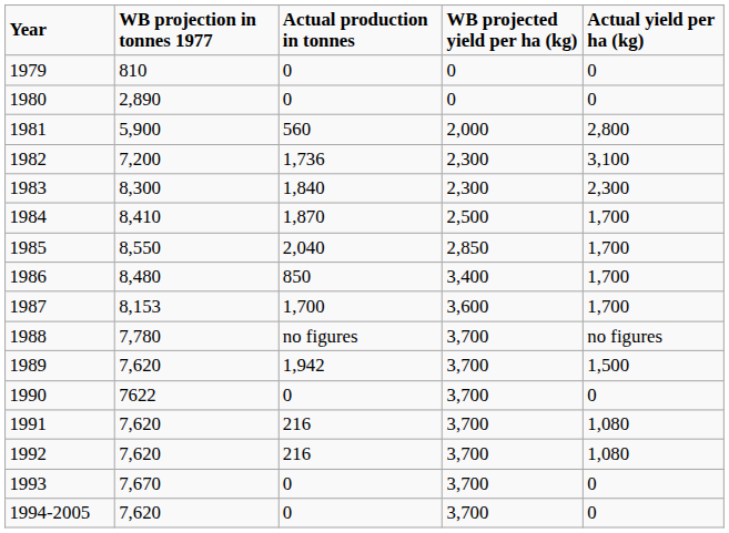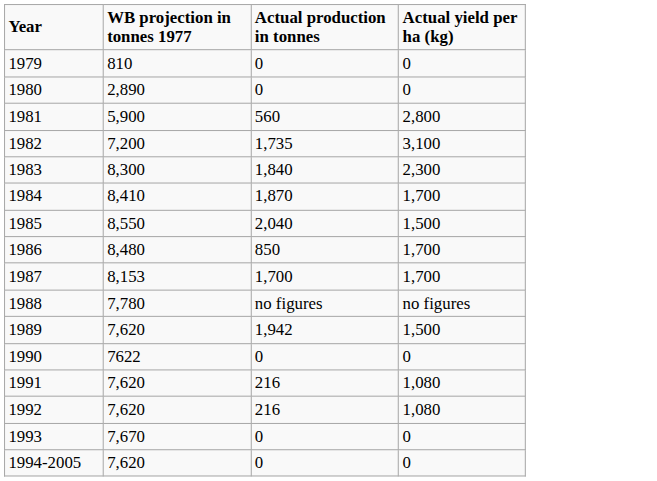- column: WB projected yield per ha (kg) | 0 | 0 | 2,000 | 2,300 | 2,300 | 2,500 | 2,850 | 3,400 | 3,600 | 3,700 | 3,700 | 3,700 | 3,700 | 3,700 | 3,700 | 3,700
1982 | Actual production in tonnes: 1,736 -> 1,735
1985 | Actual yield per ha (kg): 1,700 -> 1,500
